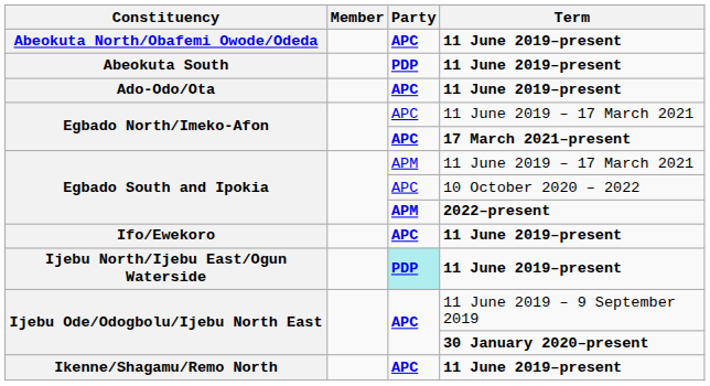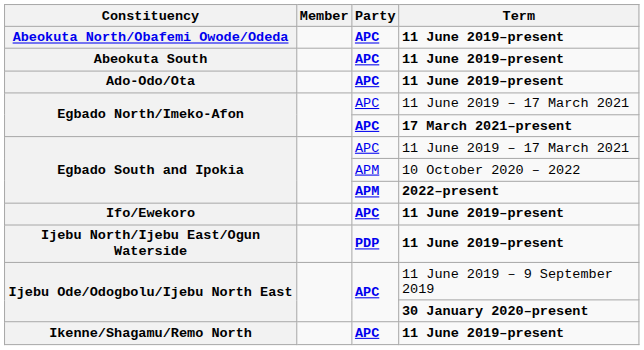Abeokuta South | Party: PDP -> APC
Egbado South and Ipokia / 11 June 2019 – 17 March 2021 | Party: APM -> APC
Egbado South and Ipokia / 10 October 2020 – 2022 | Party: APC -> APM
Ijebu North/Ijebu East/Ogun Waterside | Party: paleturquoise background -> no background
